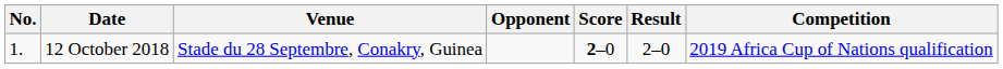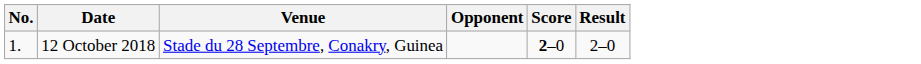- column: Competition | 2019 Africa Cup of Nations qualification
